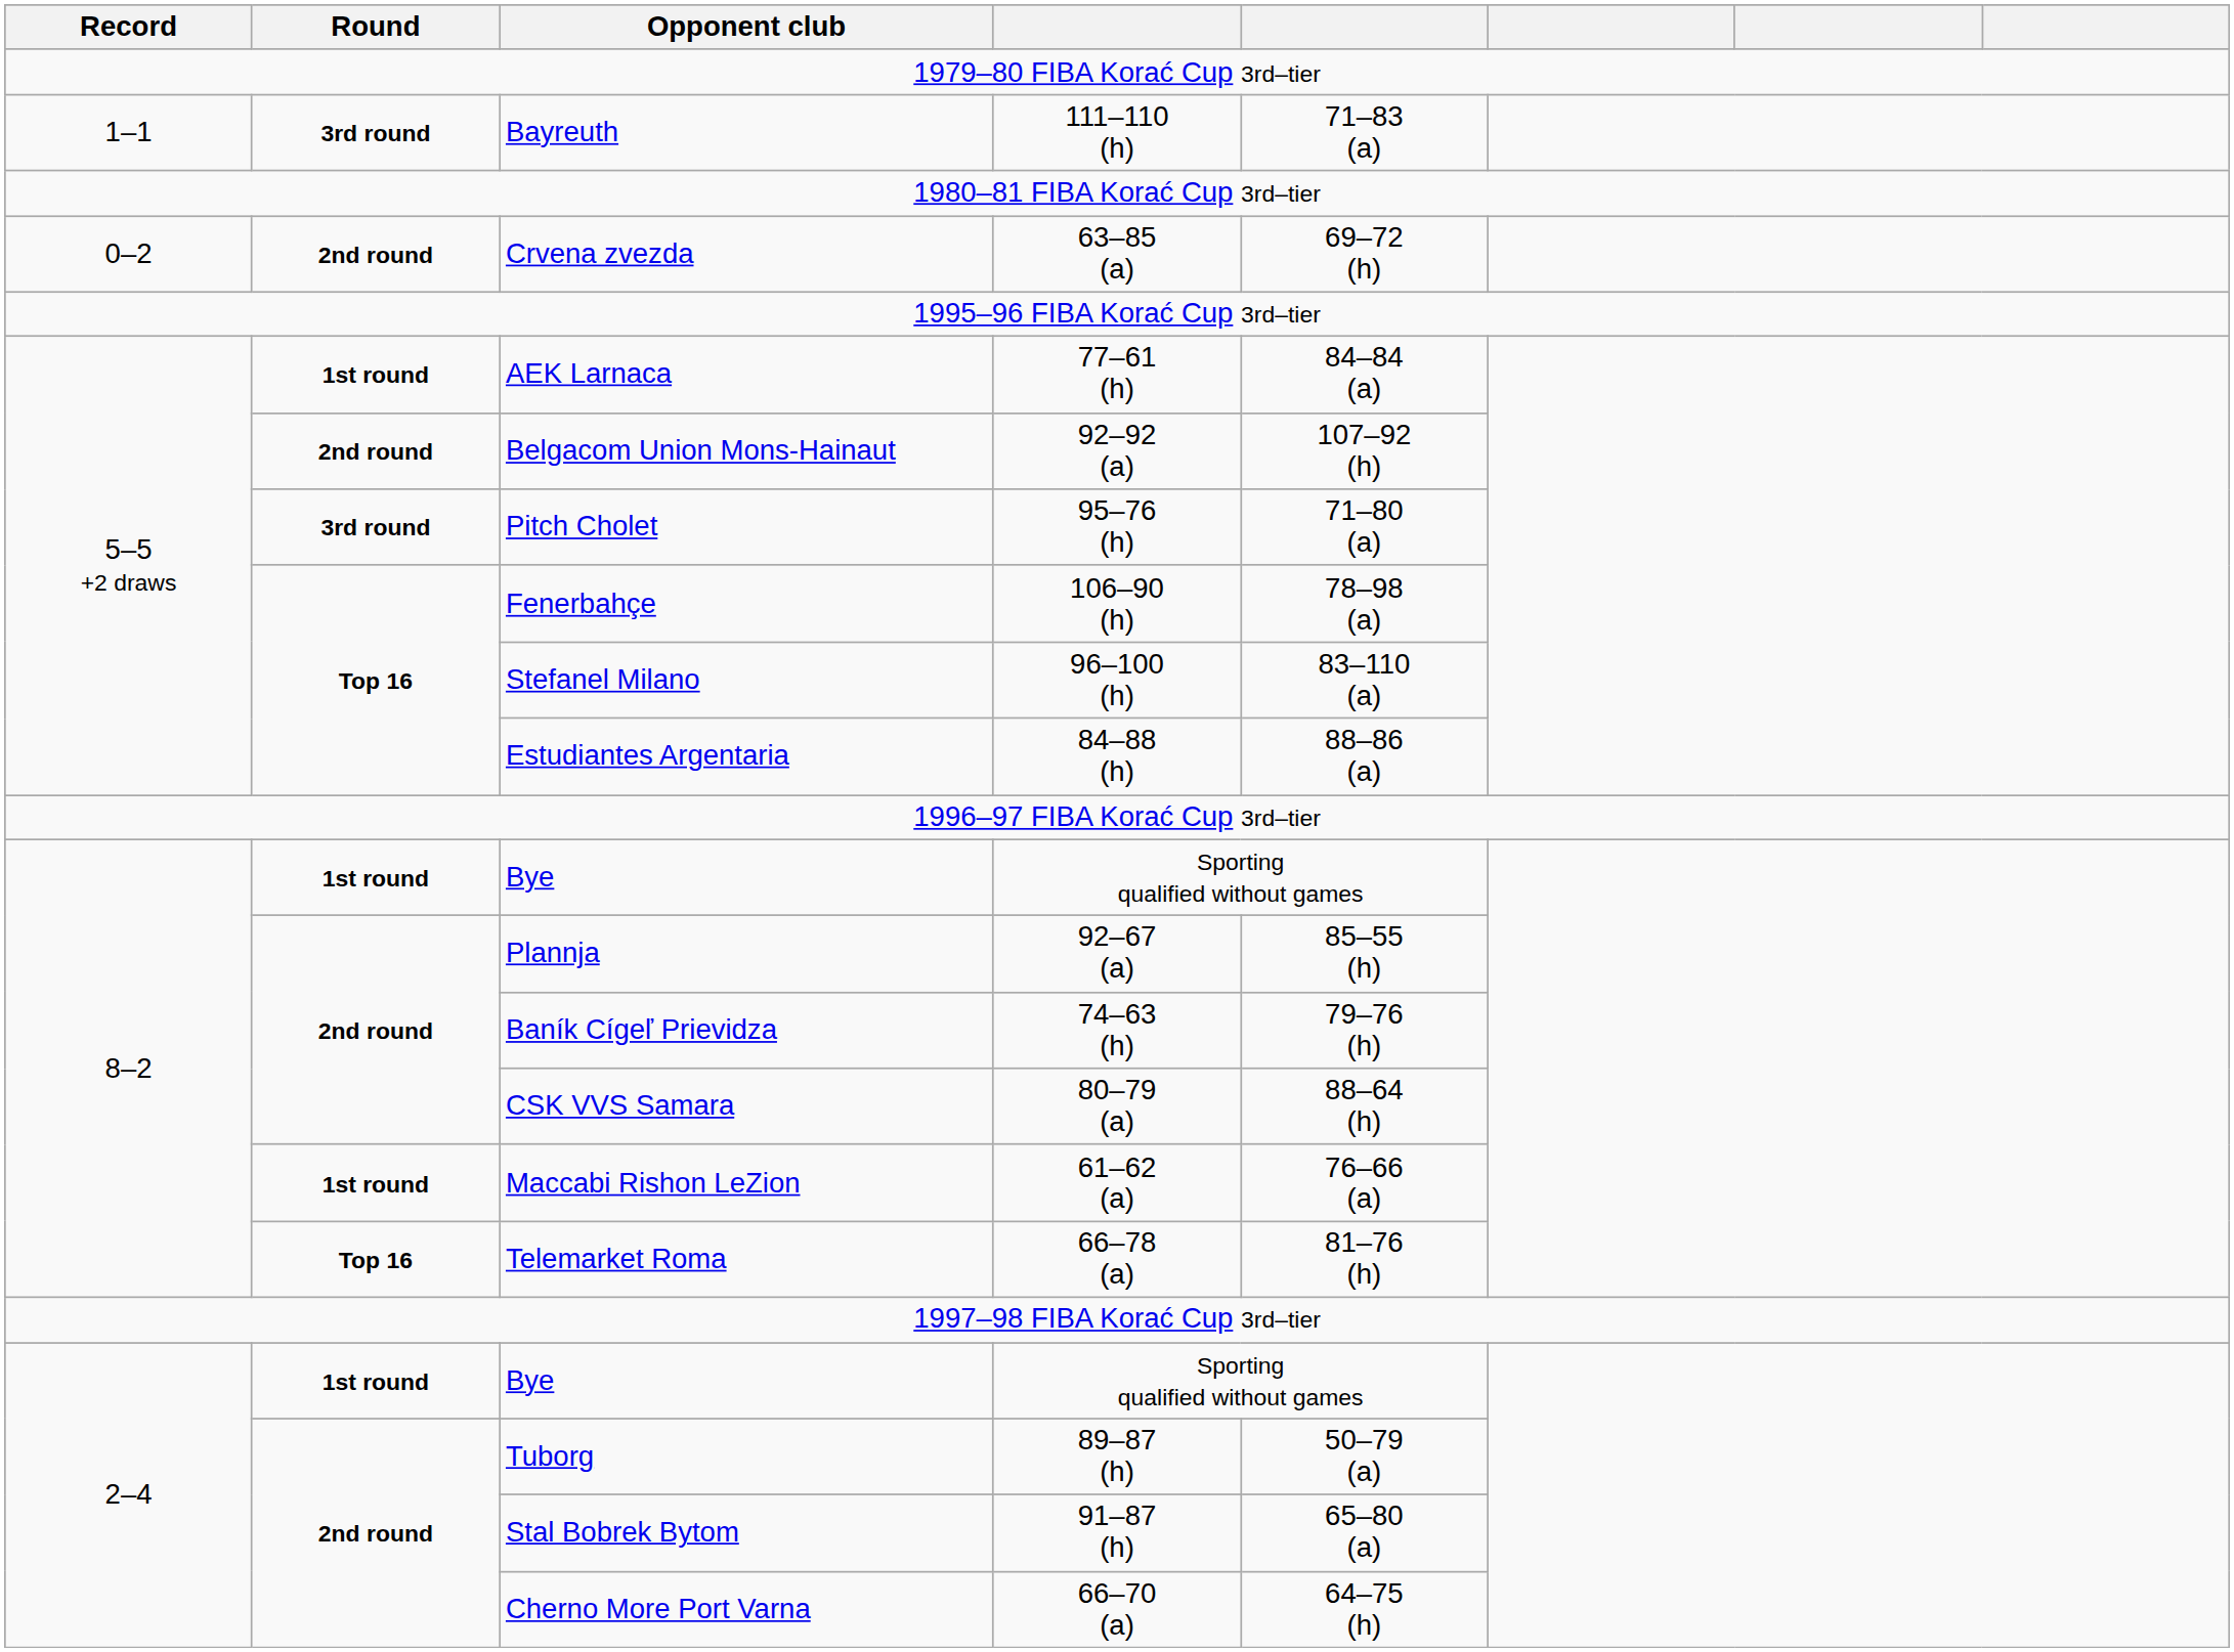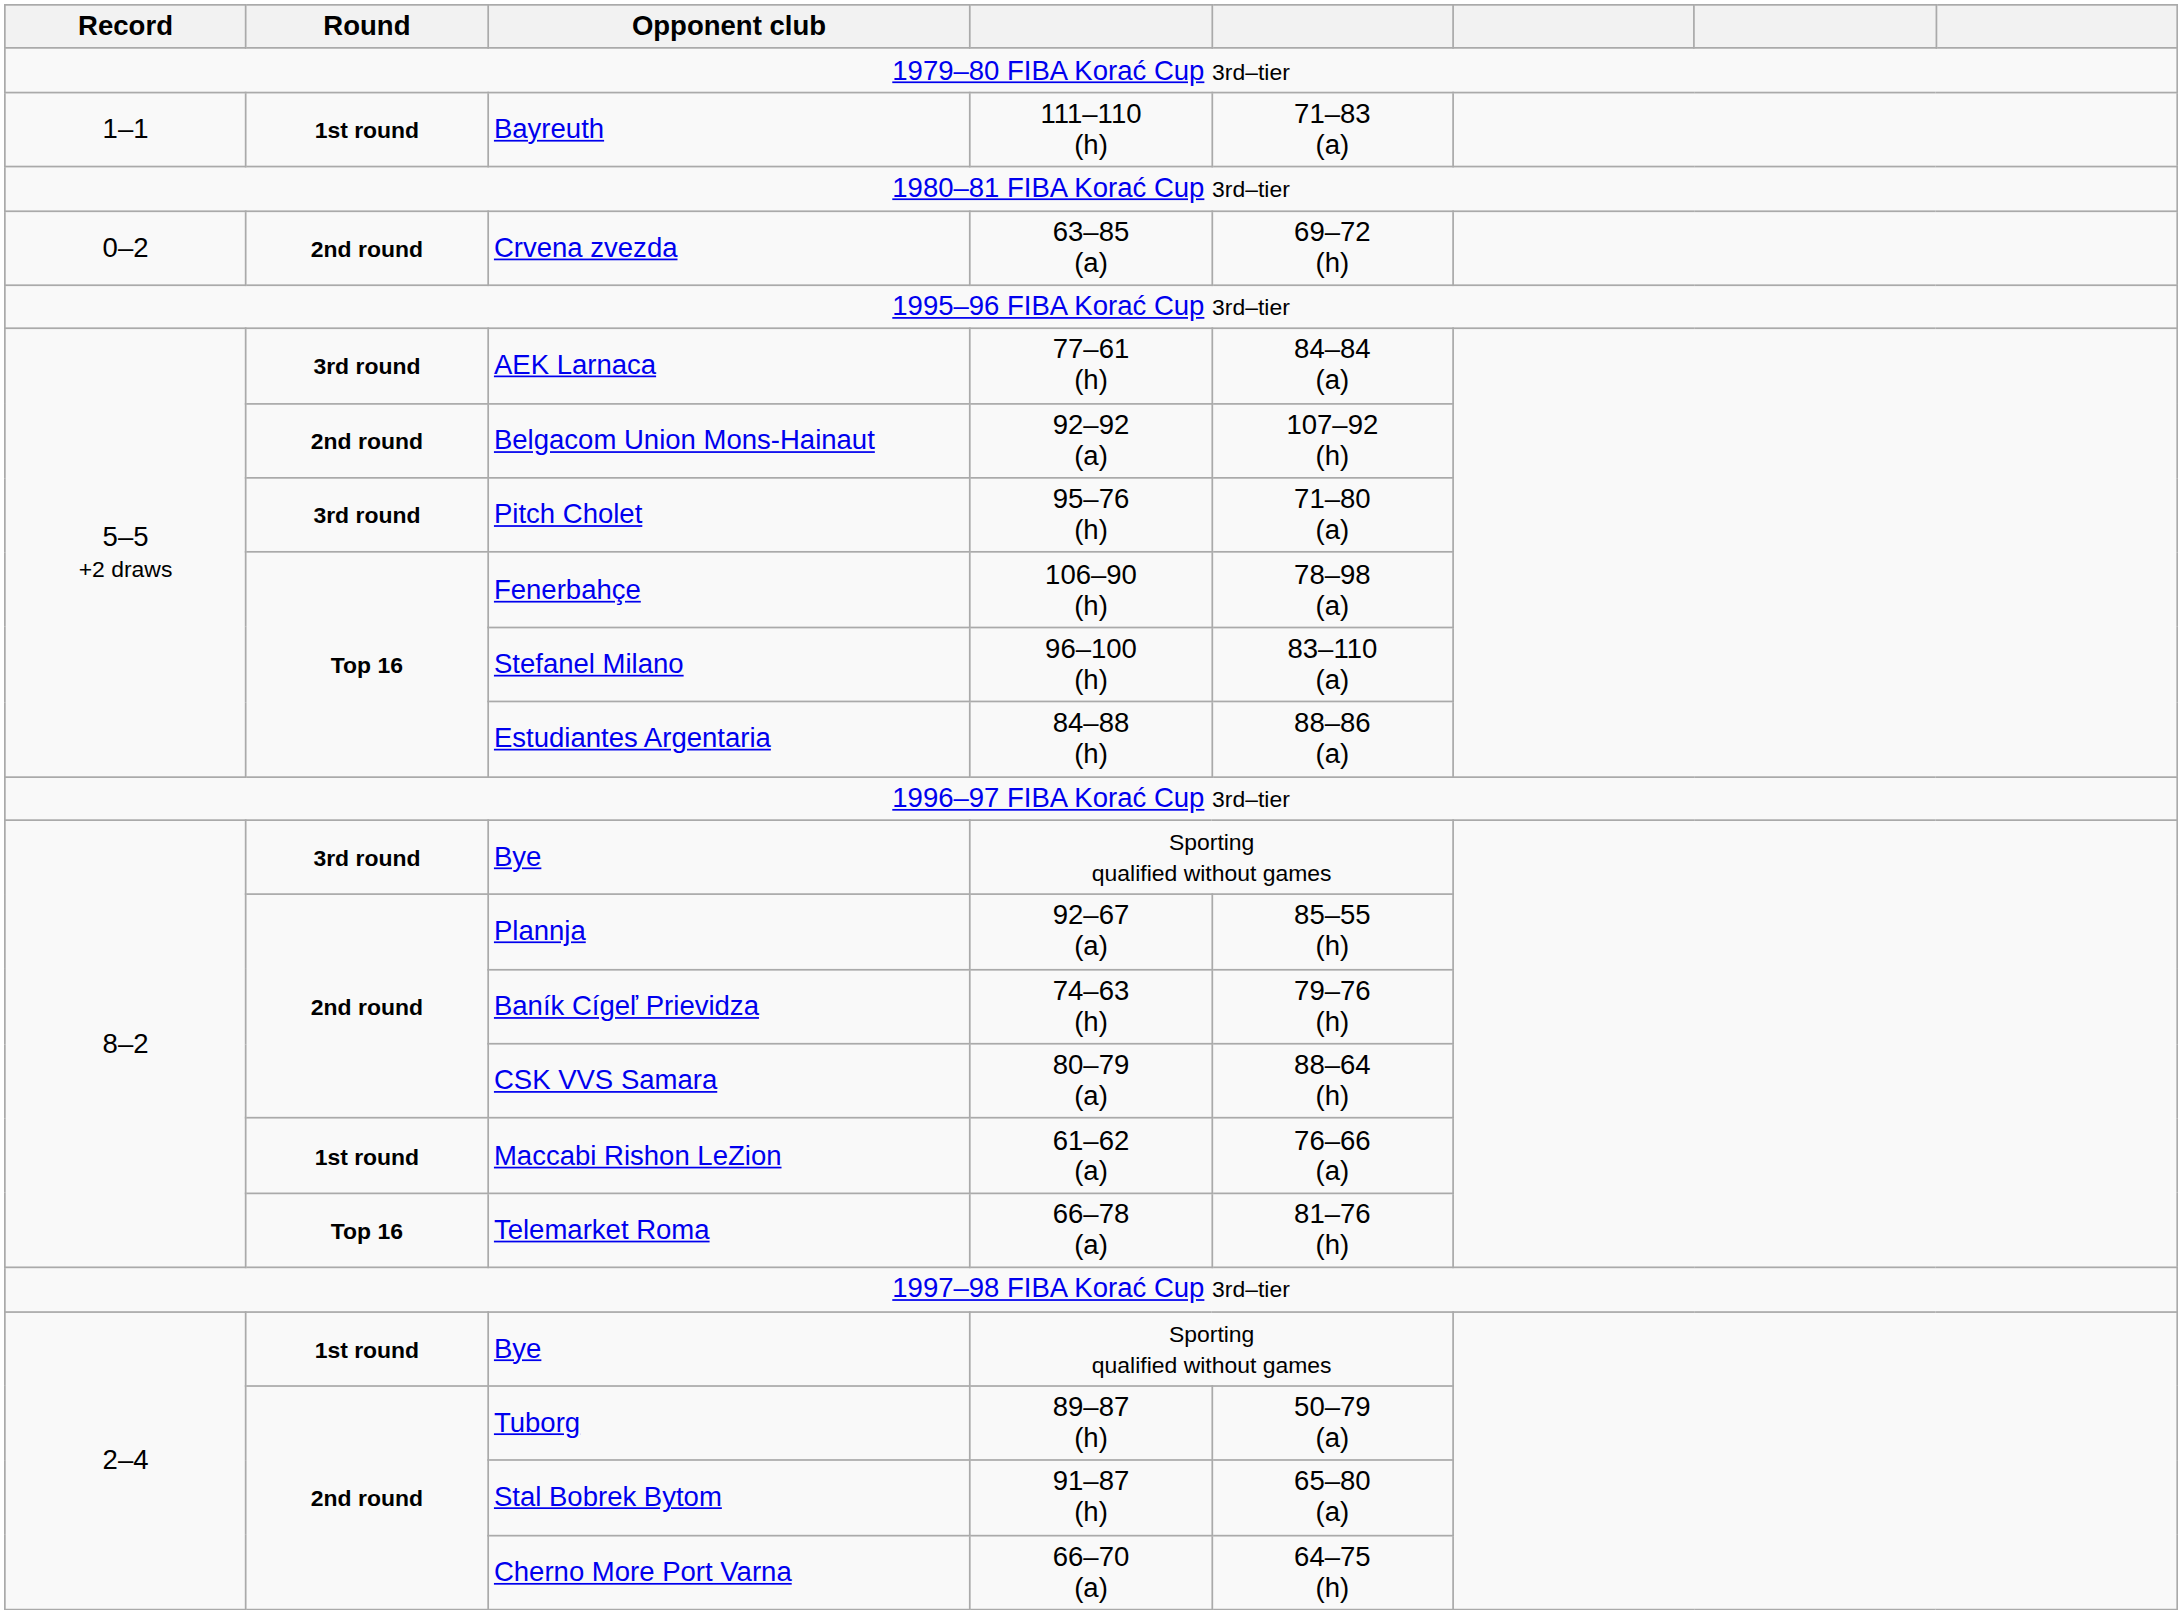Bayreuth | Round: 3rd round -> 1st round
AEK Larnaca | Round: 1st round -> 3rd round
8–2 / Bye | Round: 1st round -> 3rd round
